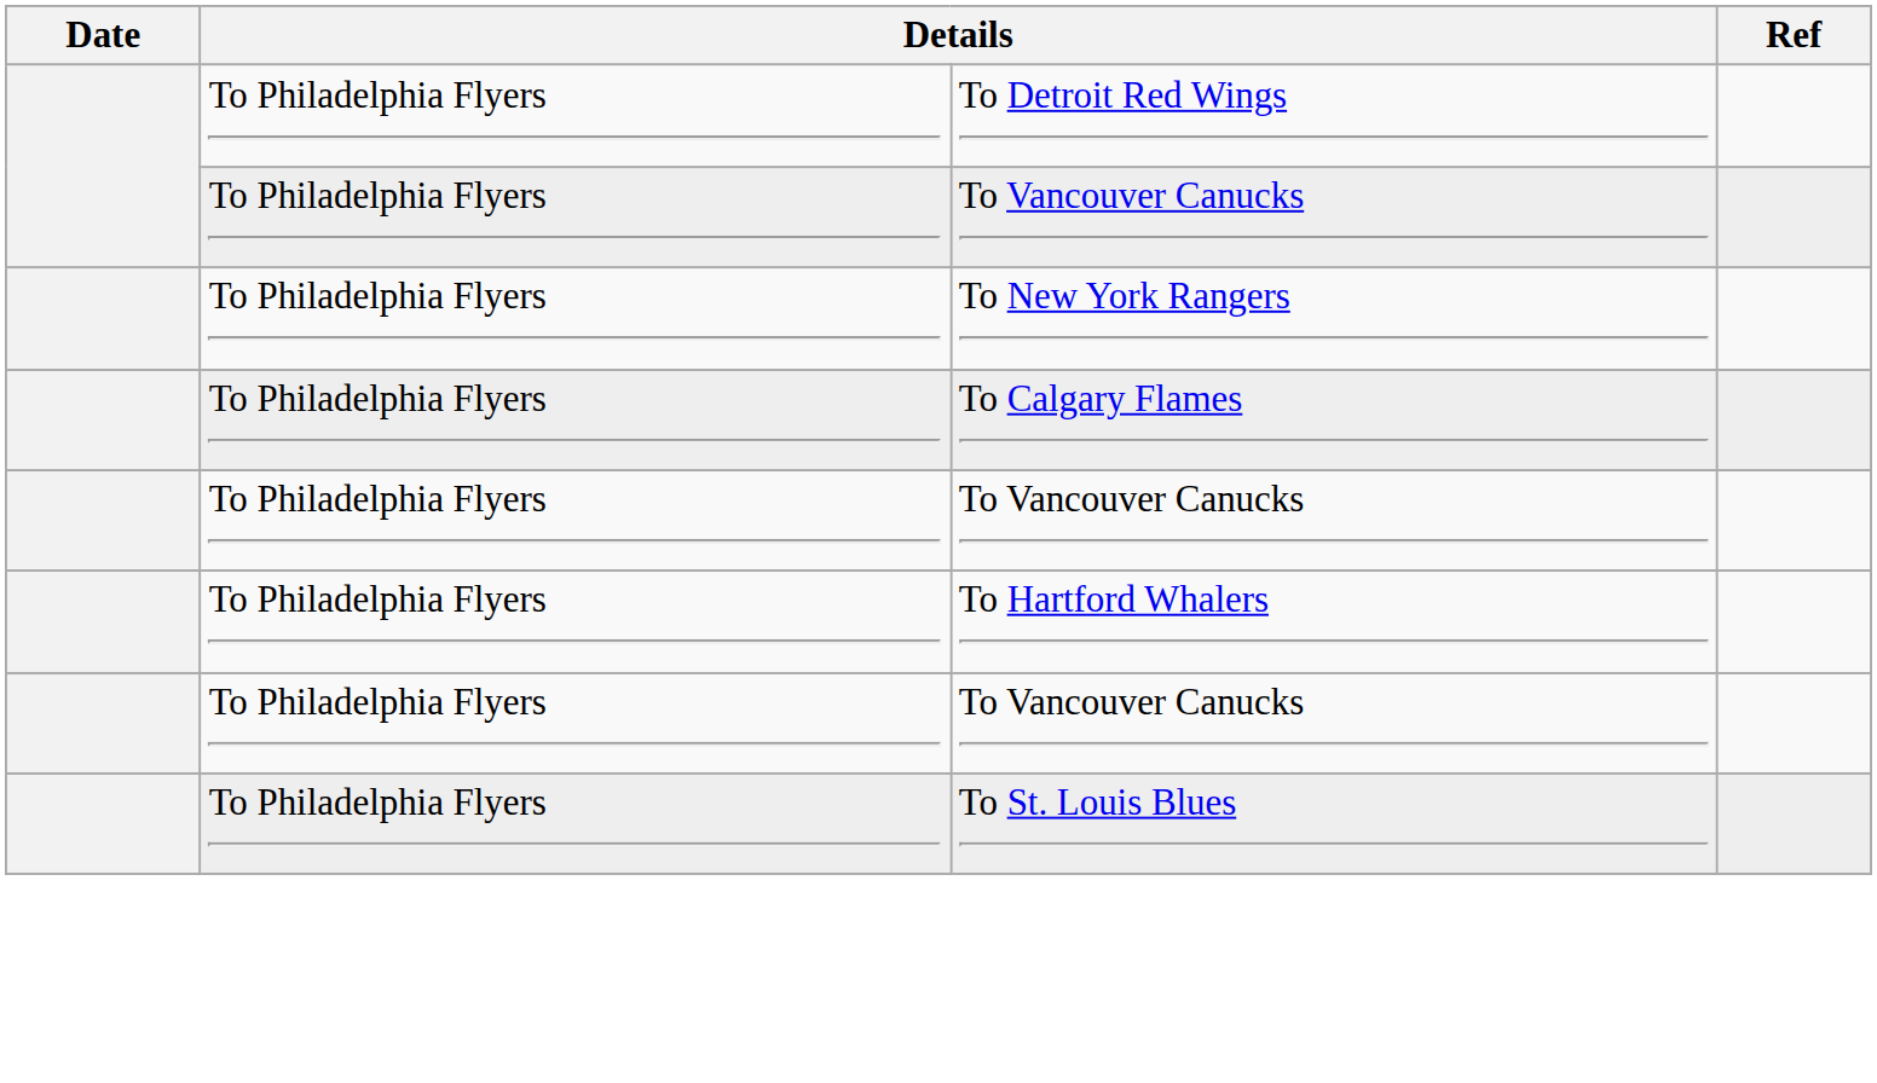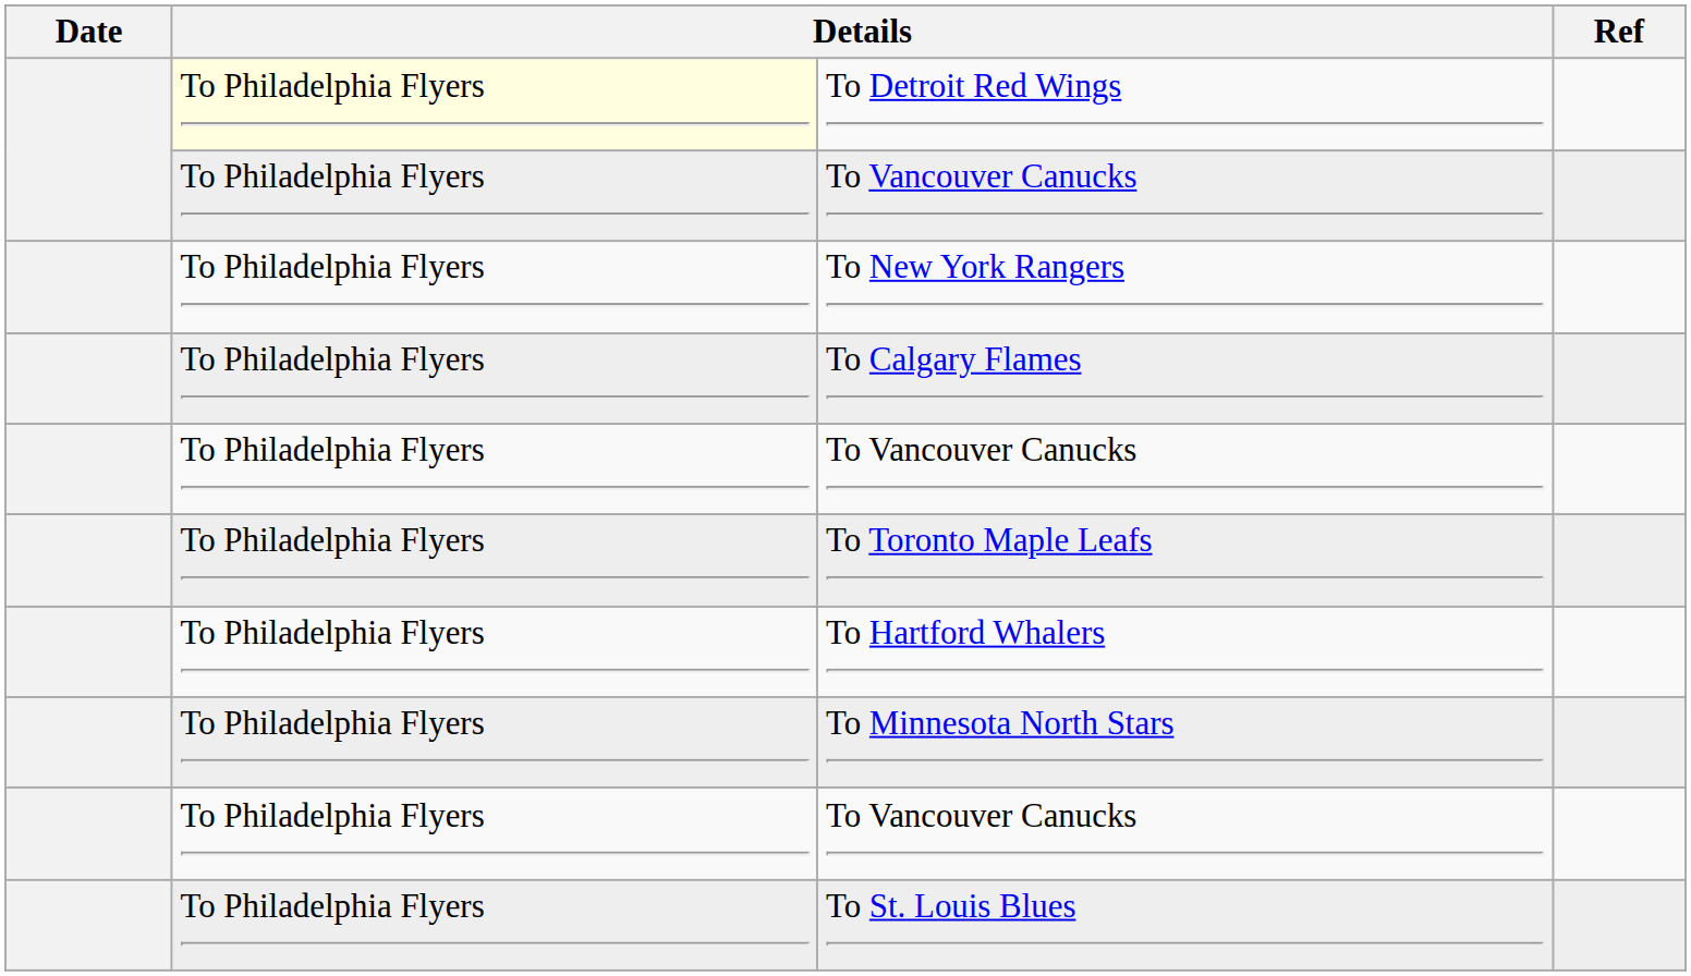To Detroit Red Wings | column 2: no background -> lightyellow background
+ row: To Philadelphia Flyers | To Toronto Maple Leafs
+ row: To Philadelphia Flyers | To Minnesota North Stars
